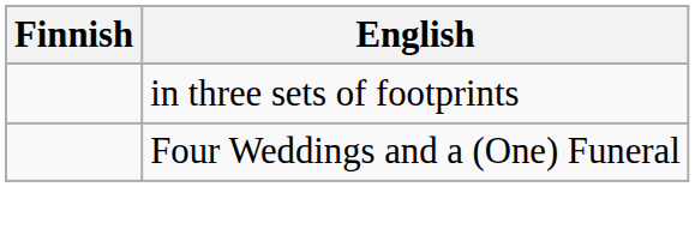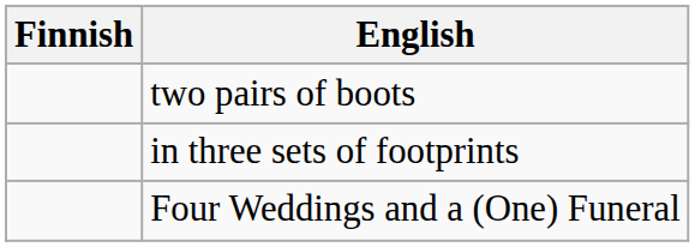+ row: two pairs of boots
